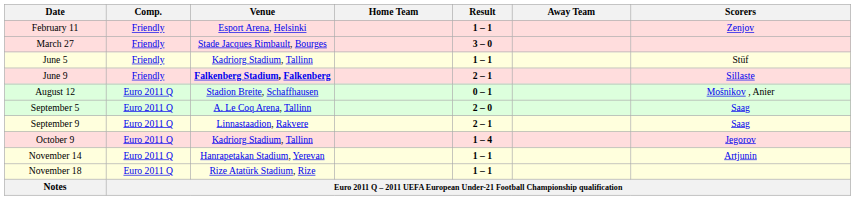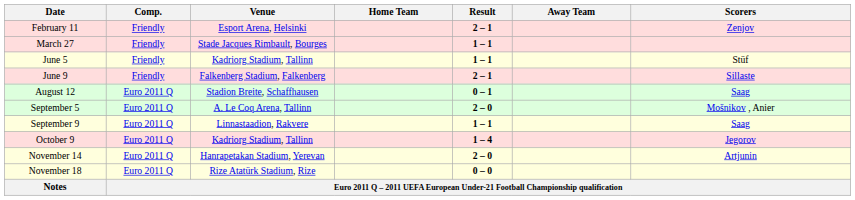February 11 | Result: 1 – 1 -> 2 – 1
March 27 | Result: 3 – 0 -> 1 – 1
June 9 | Venue: bold -> normal
August 12 | Scorers: Mošnikov , Anier -> Saag
September 5 | Scorers: Saag -> Mošnikov , Anier
September 9 | Result: 2 – 1 -> 1 – 1
November 14 | Result: 1 – 1 -> 2 – 0
November 18 | Result: 1 – 1 -> 0 – 0
